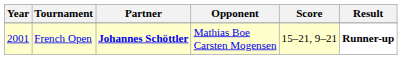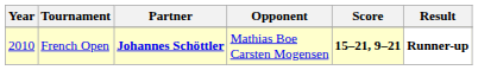French Open | Year: 2001 -> 2010
French Open | Score: normal -> bold
